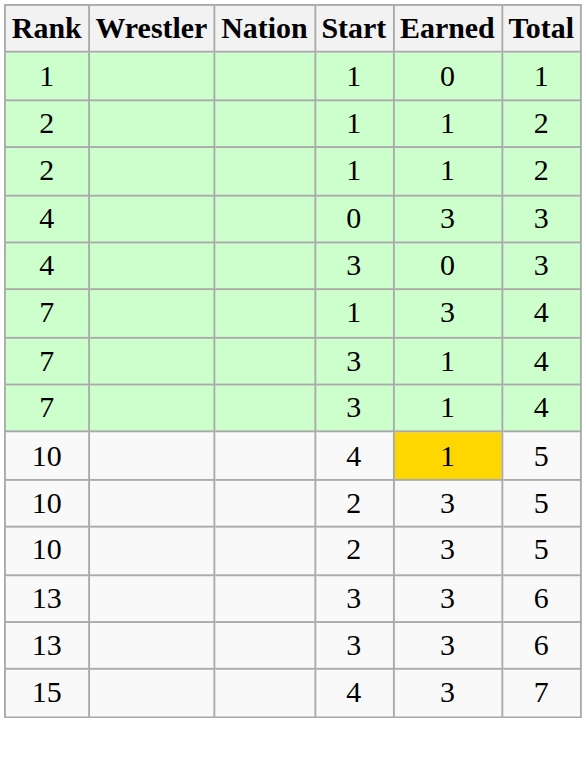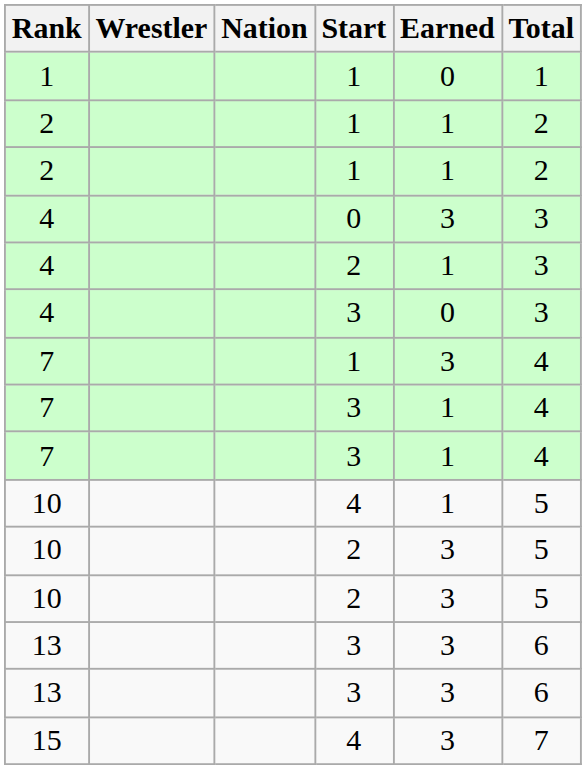+ row: 4 | 2 | 1 | 3
10 / 4 | Earned: gold background -> no background
